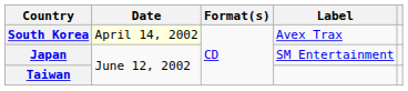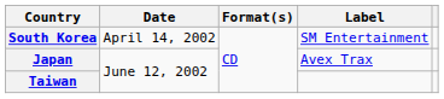South Korea | Date: lightyellow background -> no background
South Korea | Label: Avex Trax -> SM Entertainment
Japan | Label: SM Entertainment -> Avex Trax
